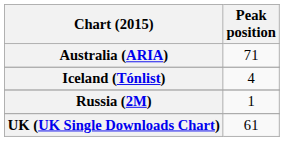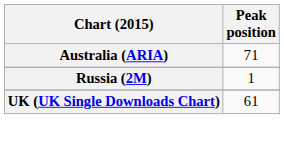- row: Iceland (Tónlist) | 4
